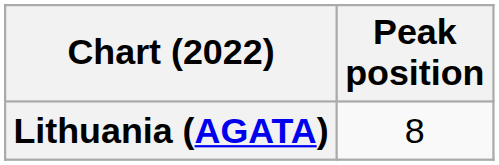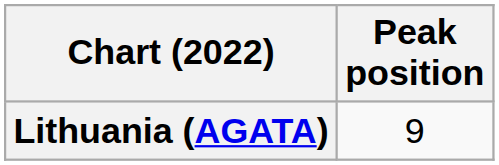Lithuania (AGATA) | Peak position: 8 -> 9
